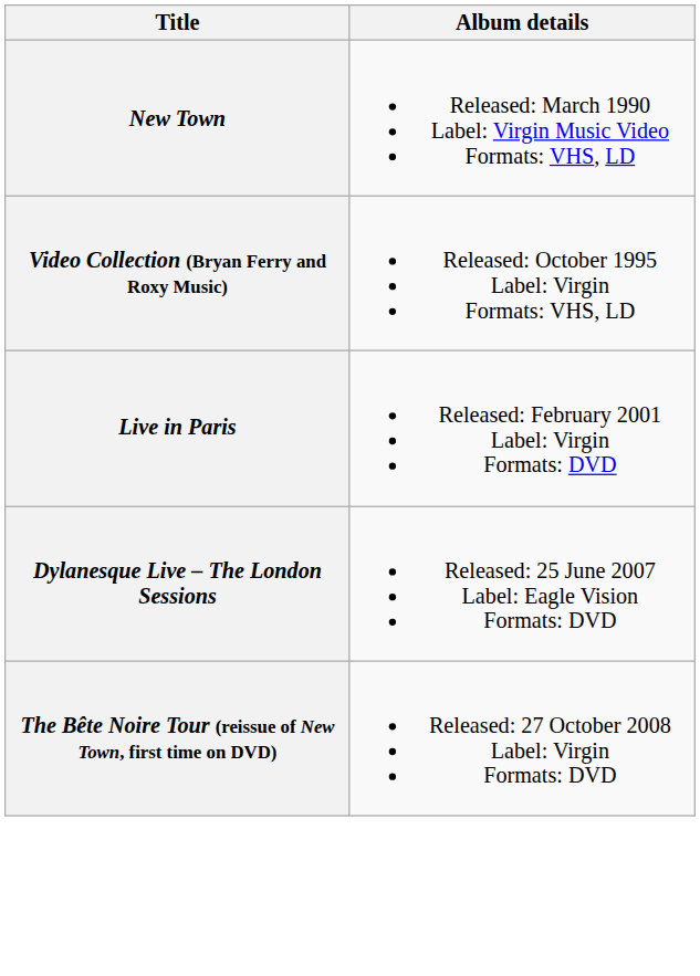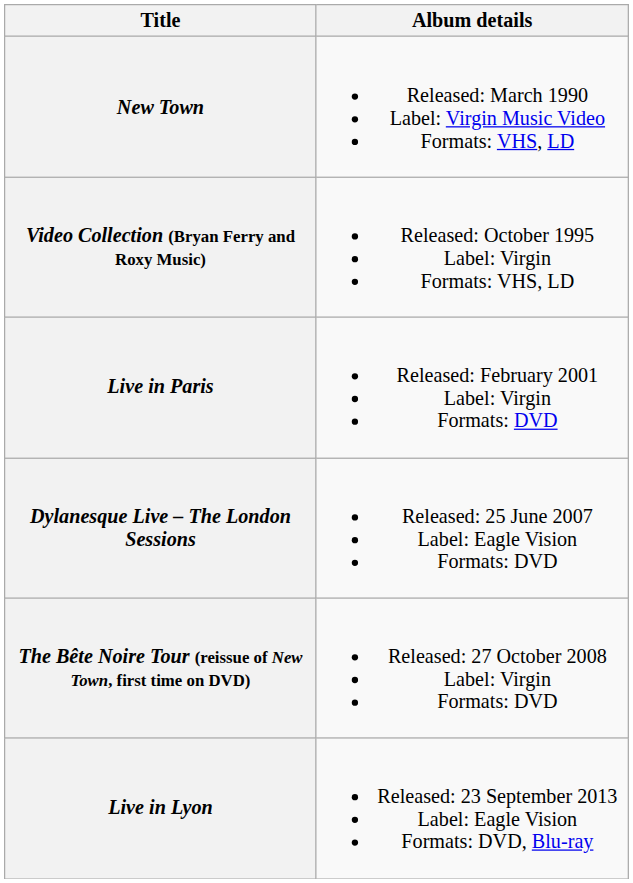+ row: Live in Lyon | Released: 23 September 2013 Label: Eagle Vision Formats: DVD, Blu-ray
